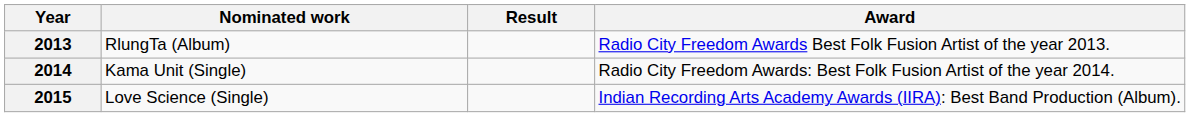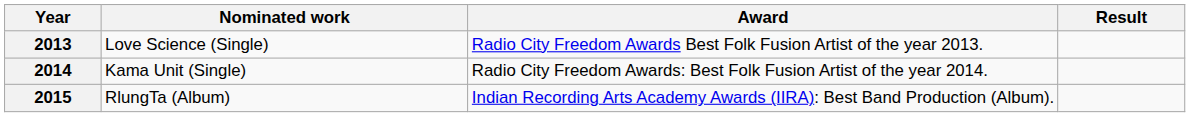columns swapped: Award <-> Result
2013 | Nominated work: RlungTa (Album) -> Love Science (Single)
2015 | Nominated work: Love Science (Single) -> RlungTa (Album)
